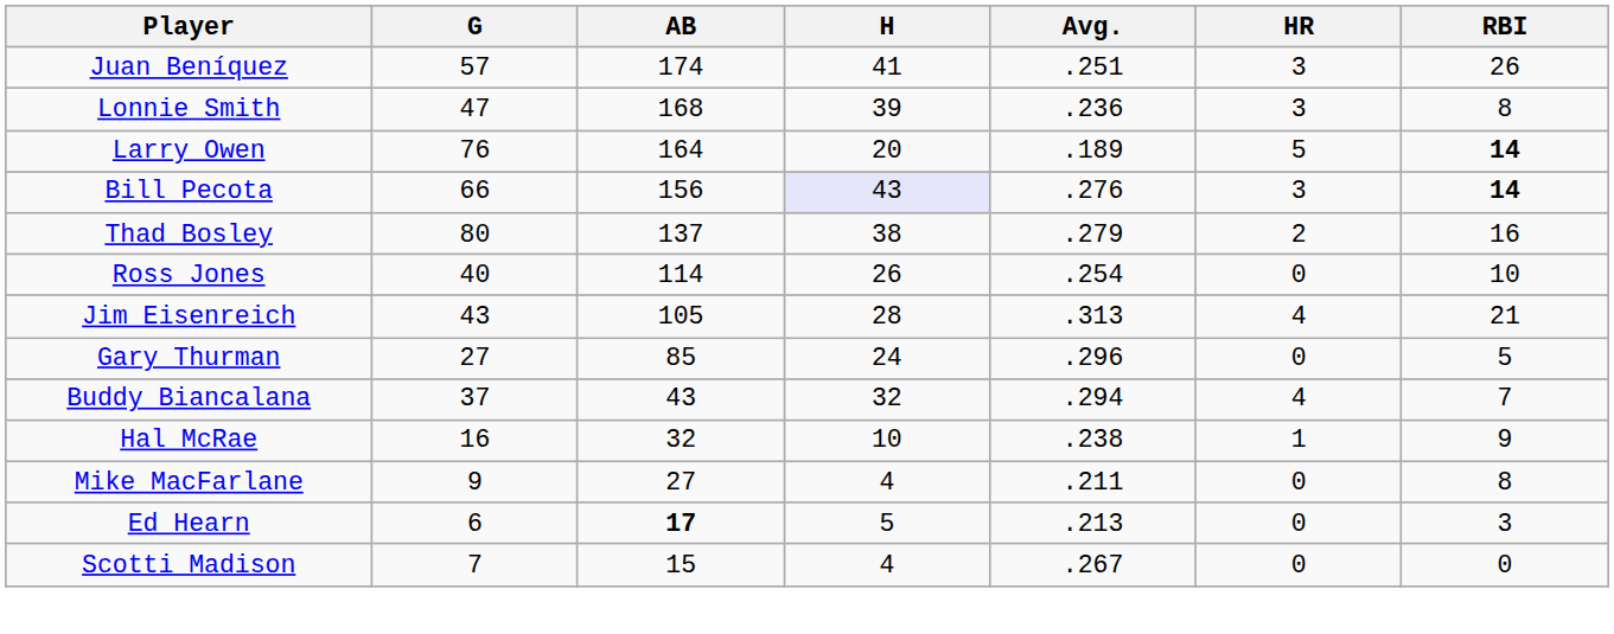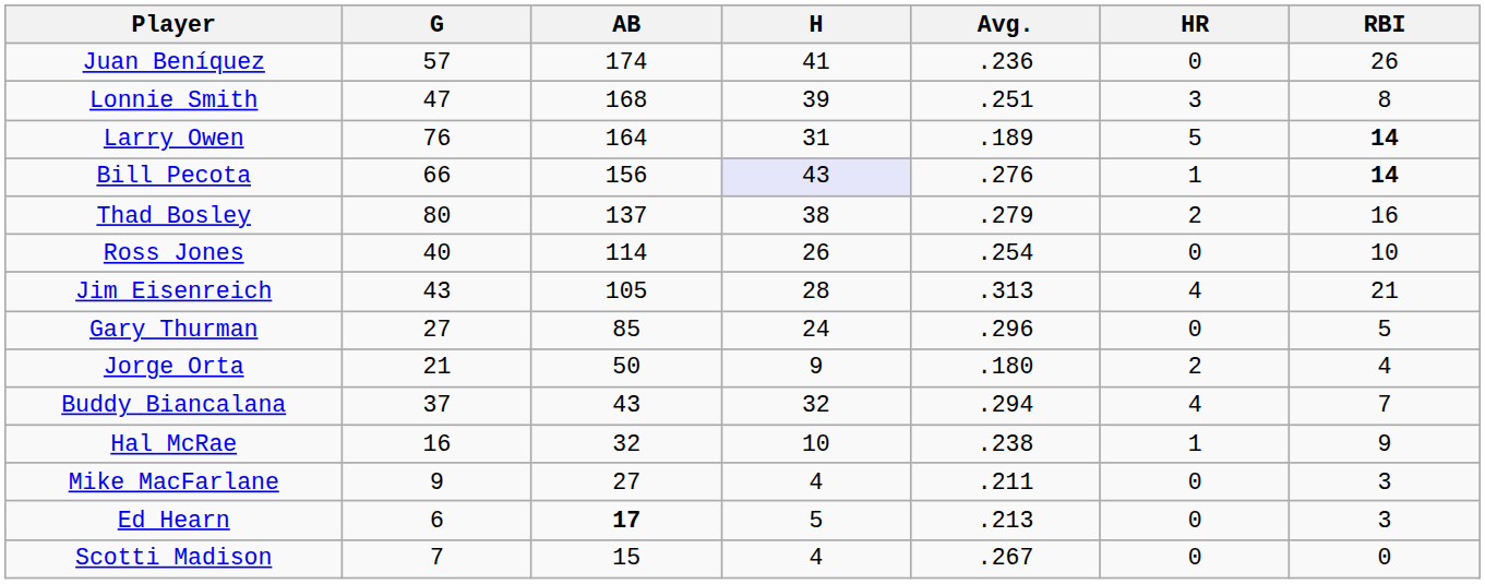Juan Beníquez | Avg.: .251 -> .236
Juan Beníquez | HR: 3 -> 0
Lonnie Smith | Avg.: .236 -> .251
Larry Owen | H: 20 -> 31
Bill Pecota | HR: 3 -> 1
+ row: Jorge Orta | 21 | 50 | 9 | .180 | 2 | 4
Mike MacFarlane | RBI: 8 -> 3
